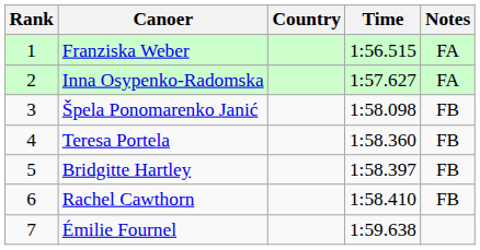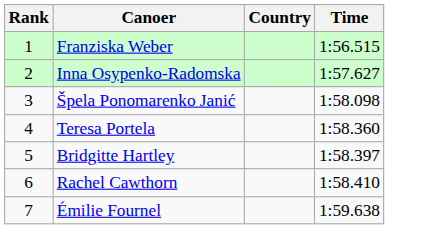- column: Notes | FA | FA | FB | FB | FB | FB
